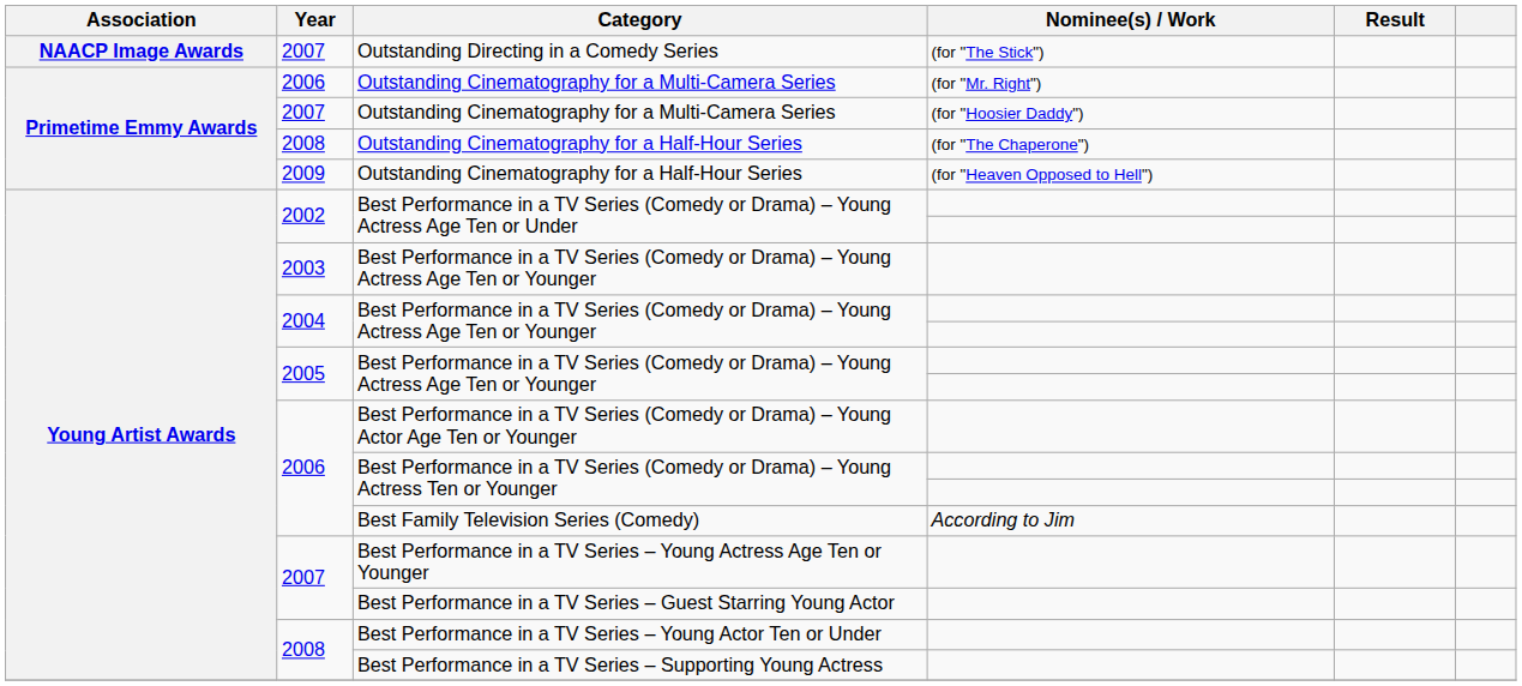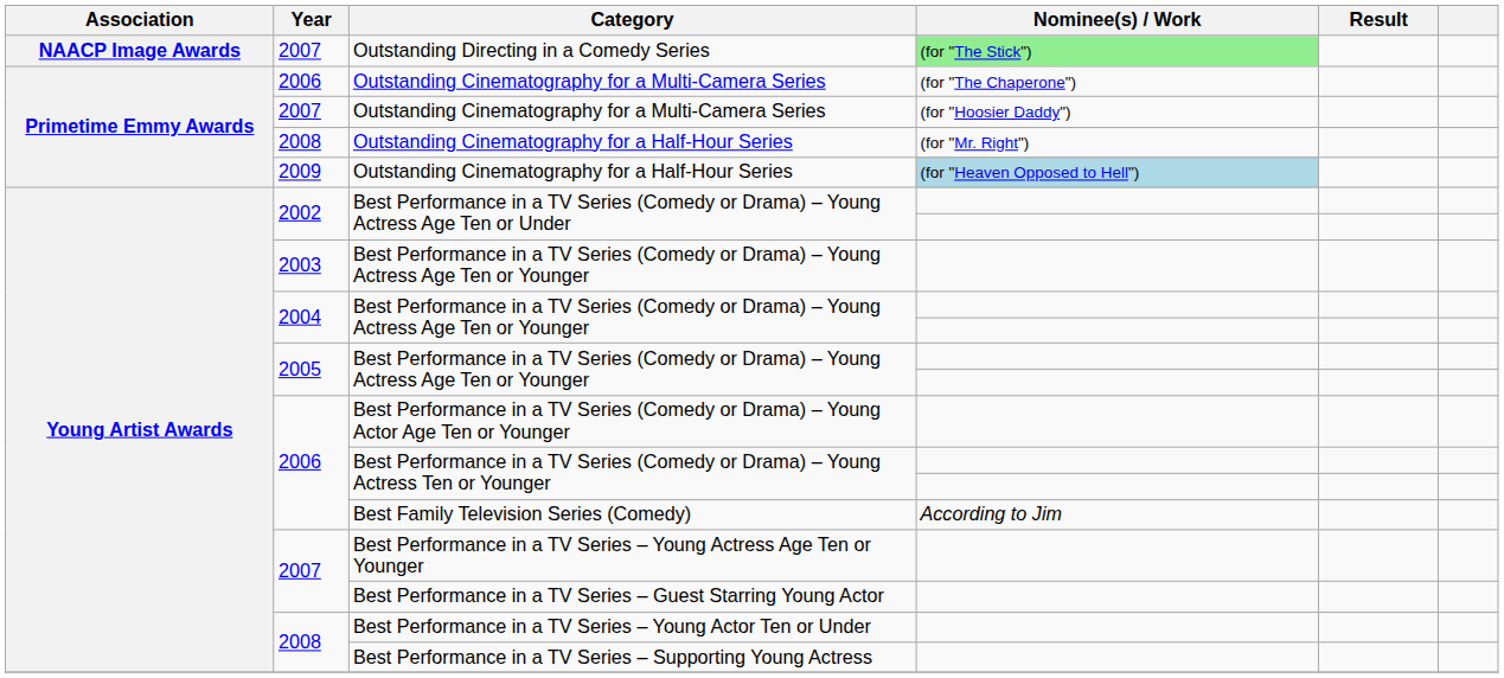Outstanding Directing in a Comedy Series | Nominee(s) / Work: no background -> lightgreen background
2006 / Outstanding Cinematography for a Multi-Camera Series | Nominee(s) / Work: (for "Mr. Right") -> (for "The Chaperone")
2008 / Outstanding Cinematography for a Half-Hour Series | Nominee(s) / Work: (for "The Chaperone") -> (for "Mr. Right")
2009 / Outstanding Cinematography for a Half-Hour Series | Nominee(s) / Work: no background -> lightblue background
